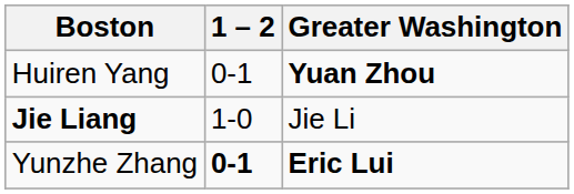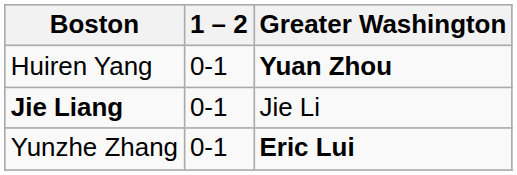Jie Liang | 1 – 2: 1-0 -> 0-1
Yunzhe Zhang | 1 – 2: bold -> normal
